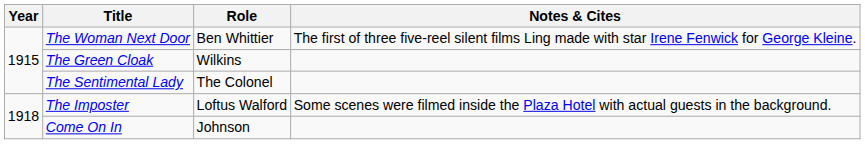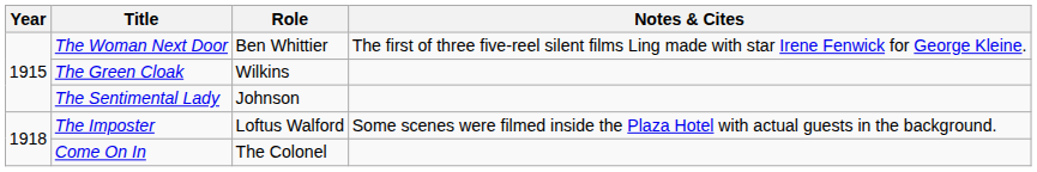The Sentimental Lady | Role: The Colonel -> Johnson
Come On In | Role: Johnson -> The Colonel
